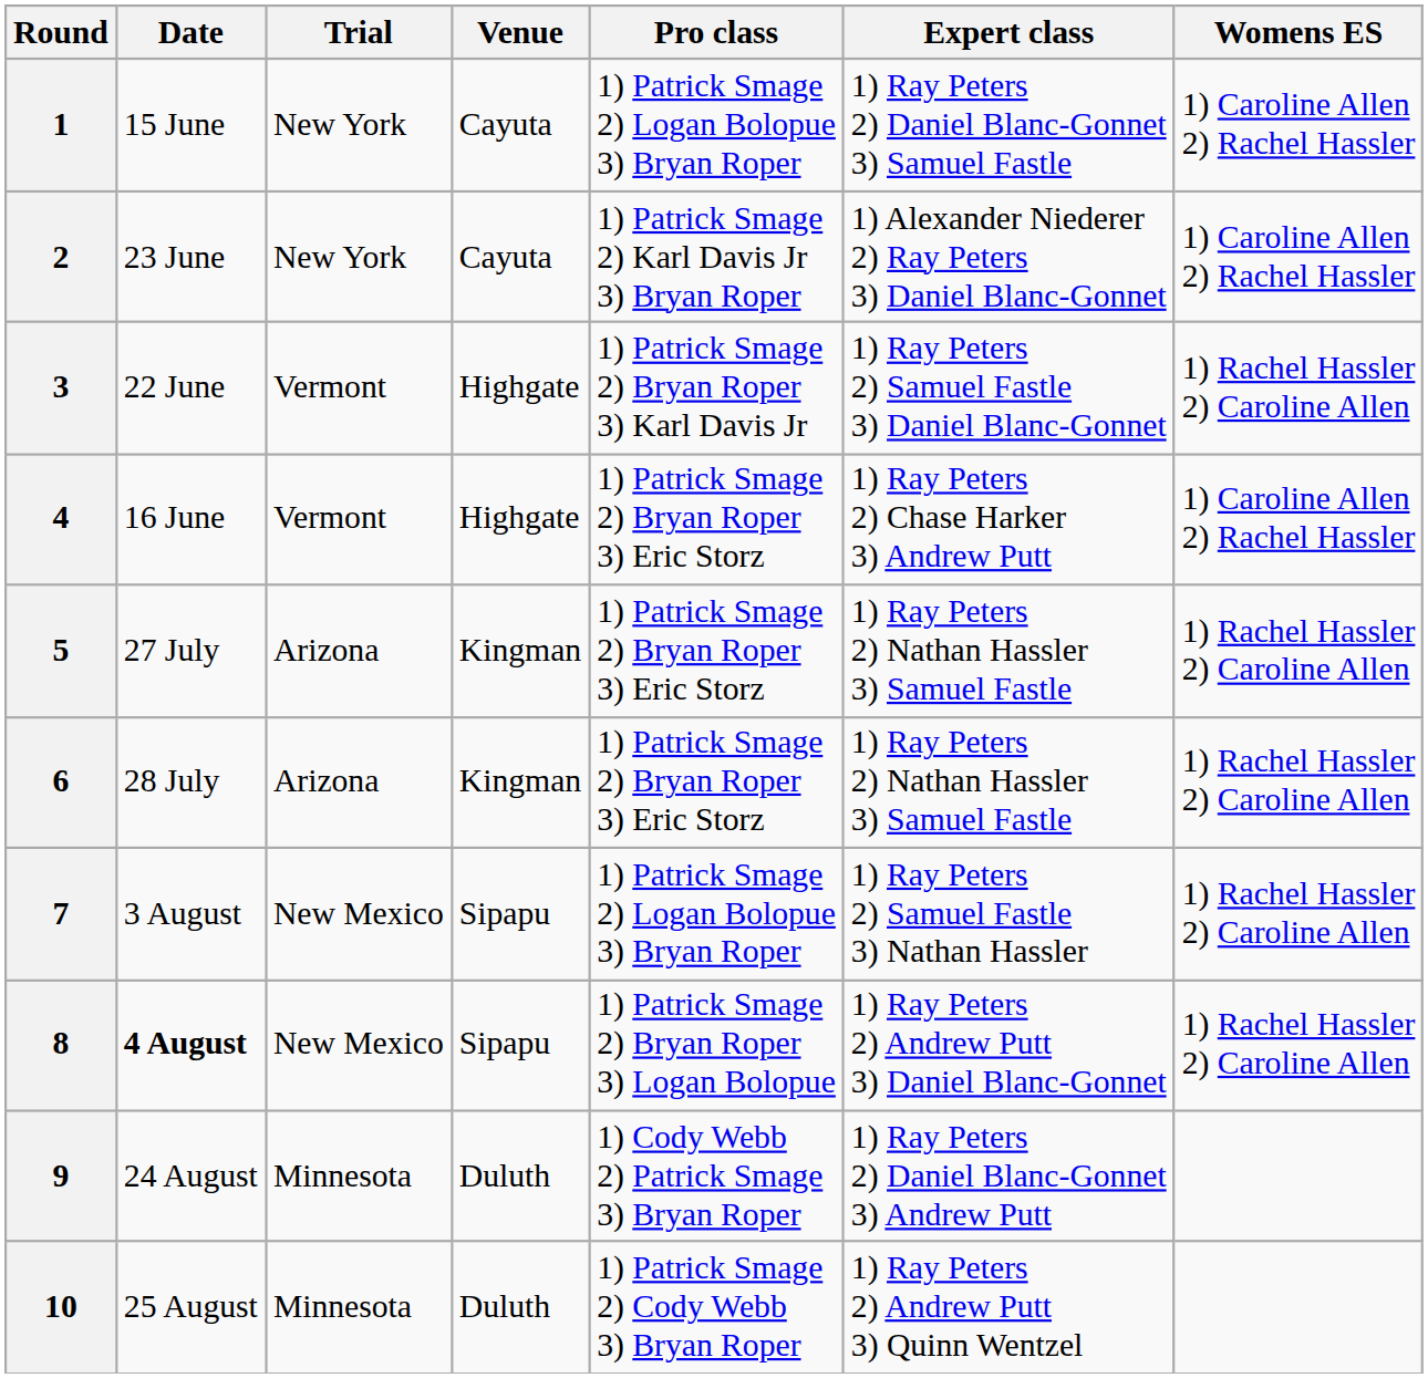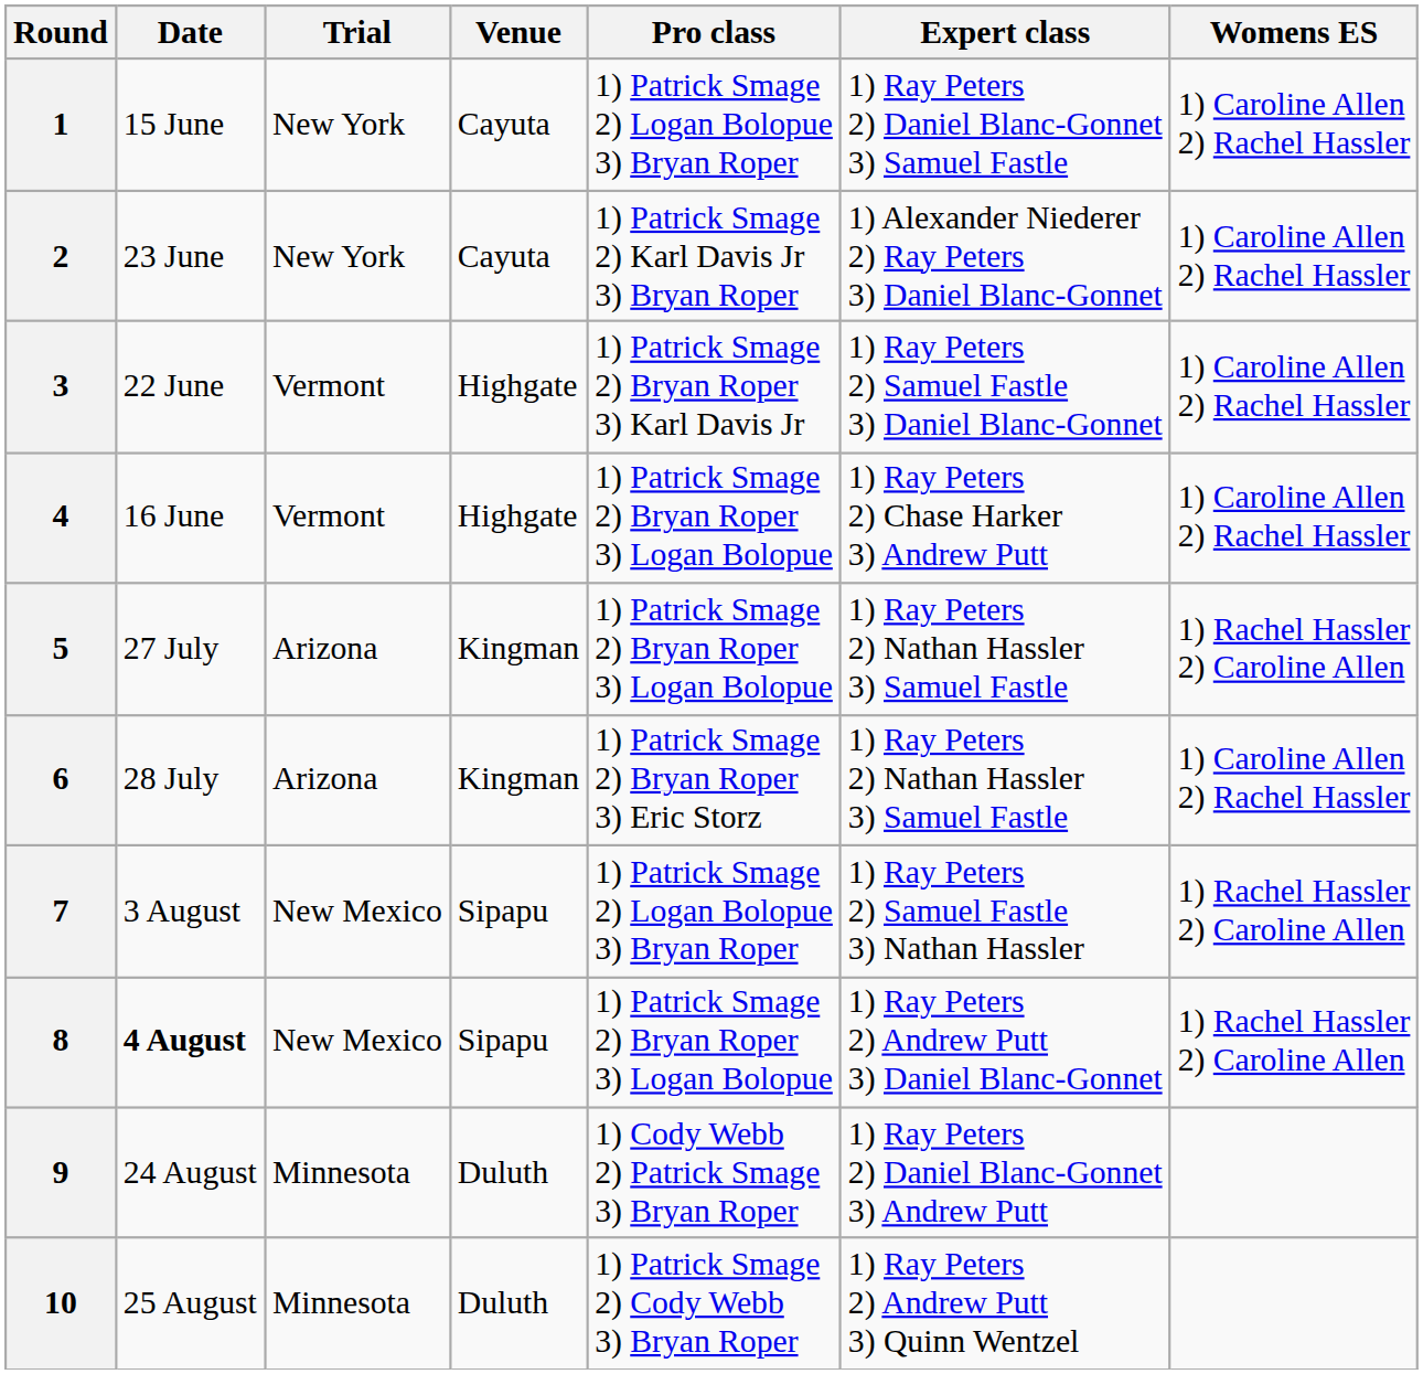3 | Womens ES: 1) Rachel Hassler 2) Caroline Allen -> 1) Caroline Allen 2) Rachel Hassler
4 | Pro class: 1) Patrick Smage 2) Bryan Roper 3) Eric Storz -> 1) Patrick Smage 2) Bryan Roper 3) Logan Bolopue
5 | Pro class: 1) Patrick Smage 2) Bryan Roper 3) Eric Storz -> 1) Patrick Smage 2) Bryan Roper 3) Logan Bolopue
6 | Womens ES: 1) Rachel Hassler 2) Caroline Allen -> 1) Caroline Allen 2) Rachel Hassler
